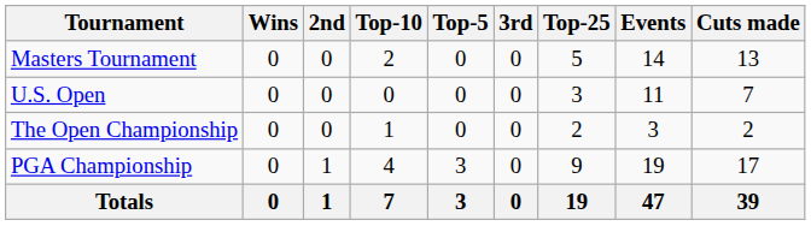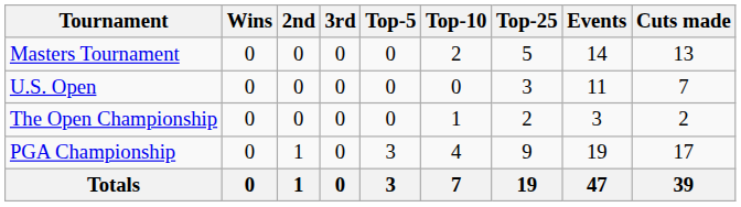columns swapped: 3rd <-> Top-10
